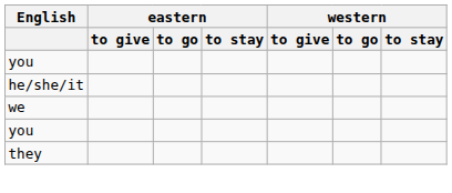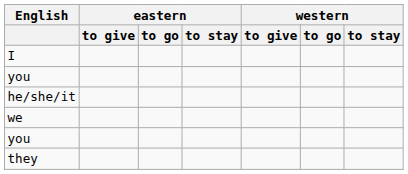+ row: I
